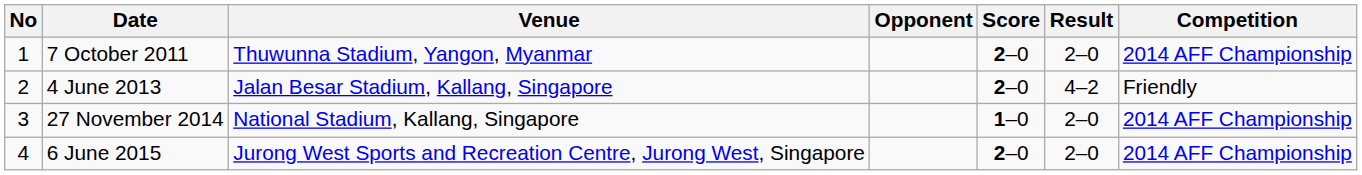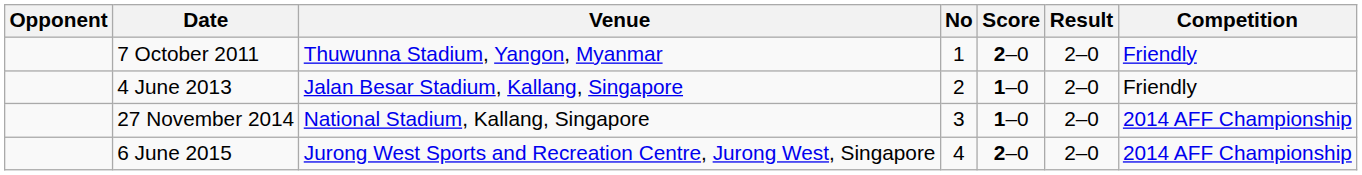columns swapped: No <-> Opponent
7 October 2011 | Competition: 2014 AFF Championship -> Friendly
4 June 2013 | Score: 2–0 -> 1–0
4 June 2013 | Result: 4–2 -> 2–0
